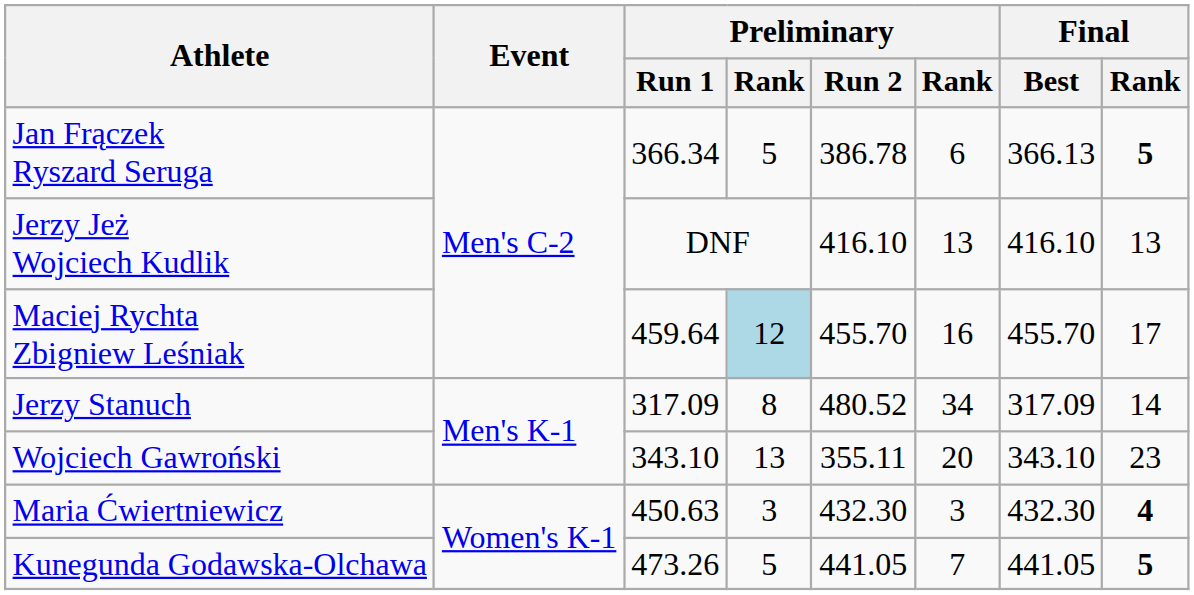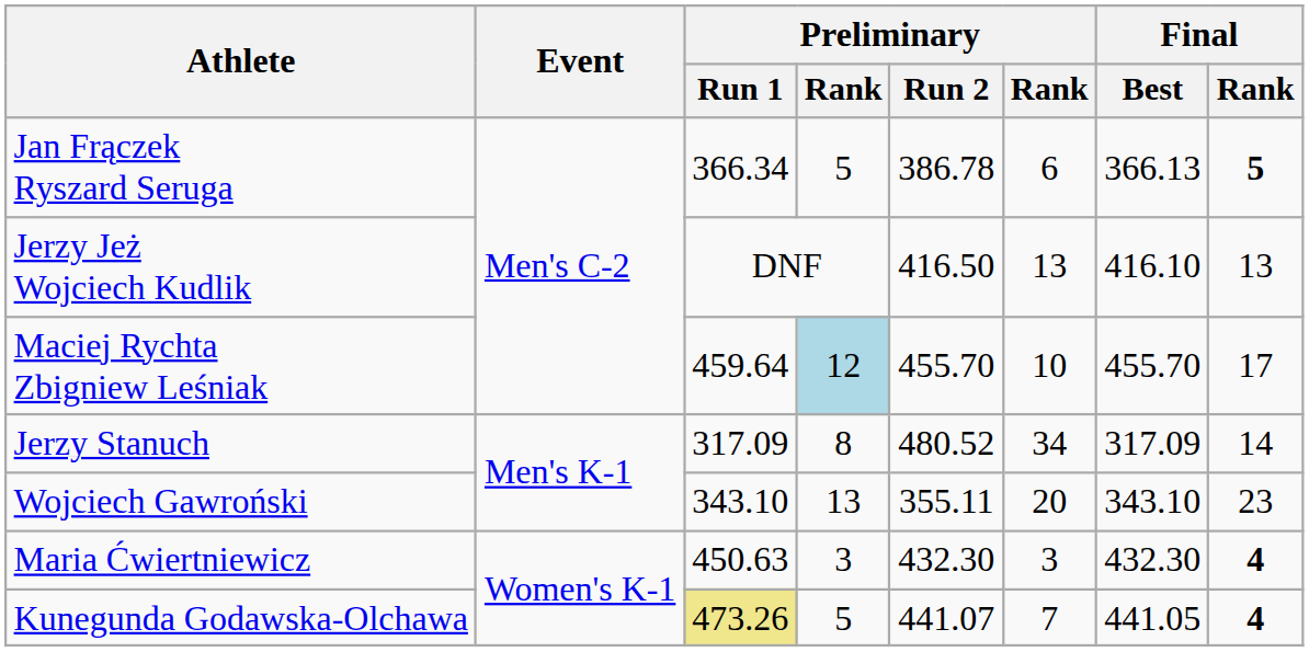Jerzy Jeż Wojciech Kudlik | Preliminary / Run 2: 416.10 -> 416.50
Maciej Rychta Zbigniew Leśniak | column 6: 16 -> 10
Kunegunda Godawska-Olchawa | Preliminary / Run 1: no background -> khaki background
Kunegunda Godawska-Olchawa | Preliminary / Run 2: 441.05 -> 441.07
Kunegunda Godawska-Olchawa | Final / Rank: 5 -> 4
